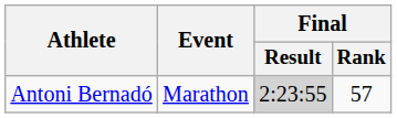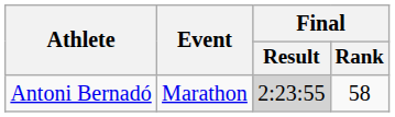Antoni Bernadó | Final / Rank: 57 -> 58
